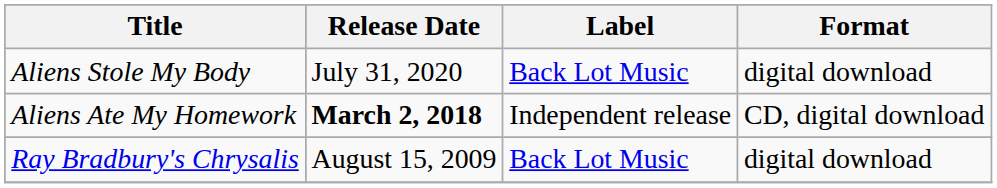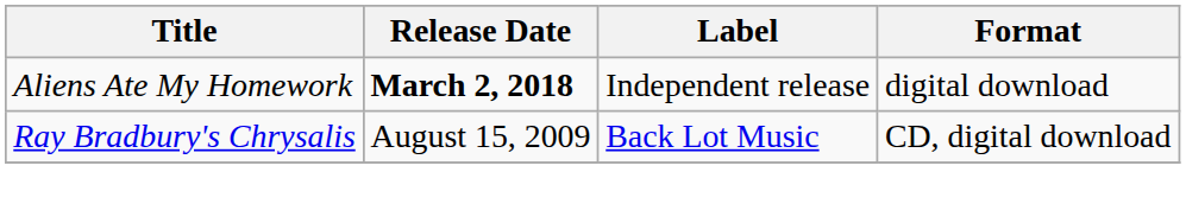- row: Aliens Stole My Body | July 31, 2020 | Back Lot Music | digital download
Aliens Ate My Homework | Format: CD, digital download -> digital download
Ray Bradbury's Chrysalis | Format: digital download -> CD, digital download
